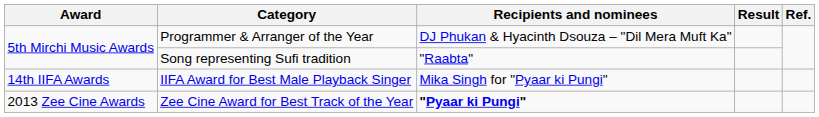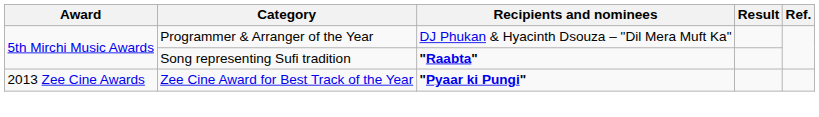Song representing Sufi tradition | Recipients and nominees: normal -> bold
- row: 14th IIFA Awards | IIFA Award for Best Male Playback Singer | Mika Singh for "Pyaar ki Pungi"
